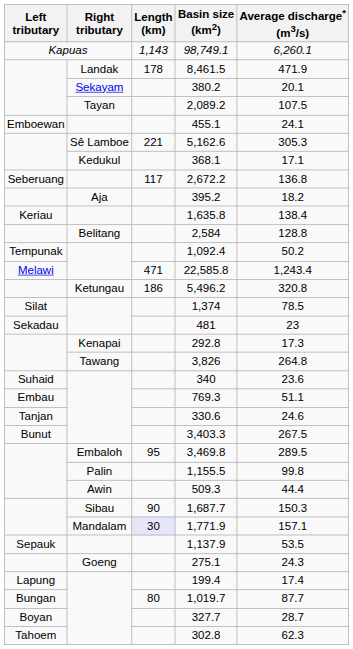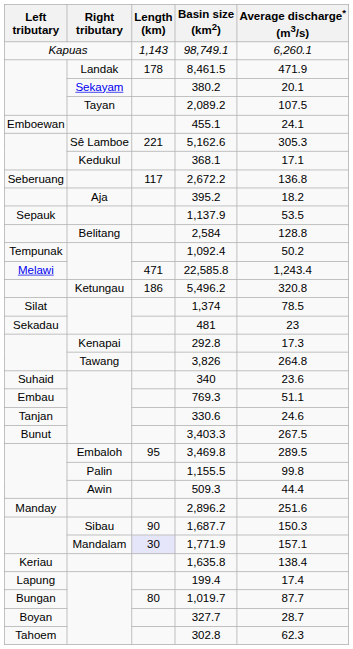rows swapped: 1,137.9 <-> 1,635.8
+ row: Manday | 2,896.2 | 251.6
- row: Goeng | 275.1 | 24.3
